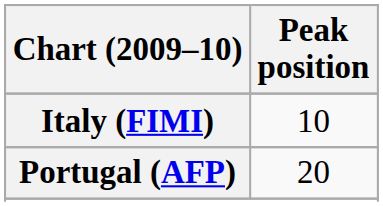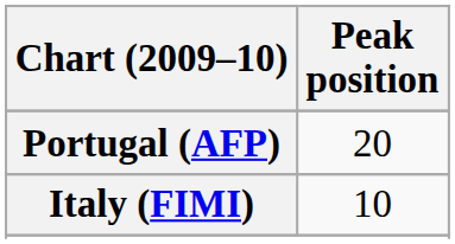rows swapped: Italy (FIMI) <-> Portugal (AFP)
